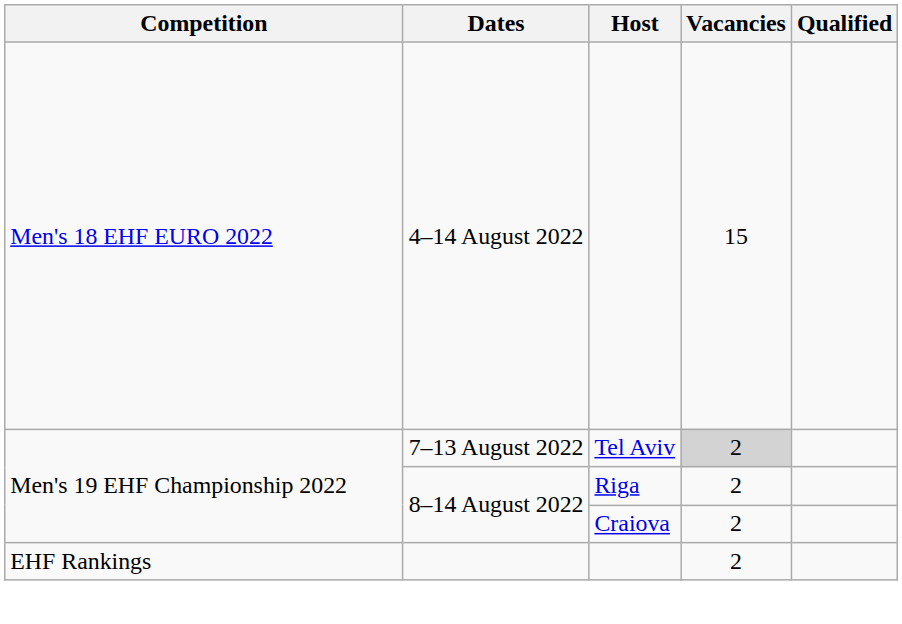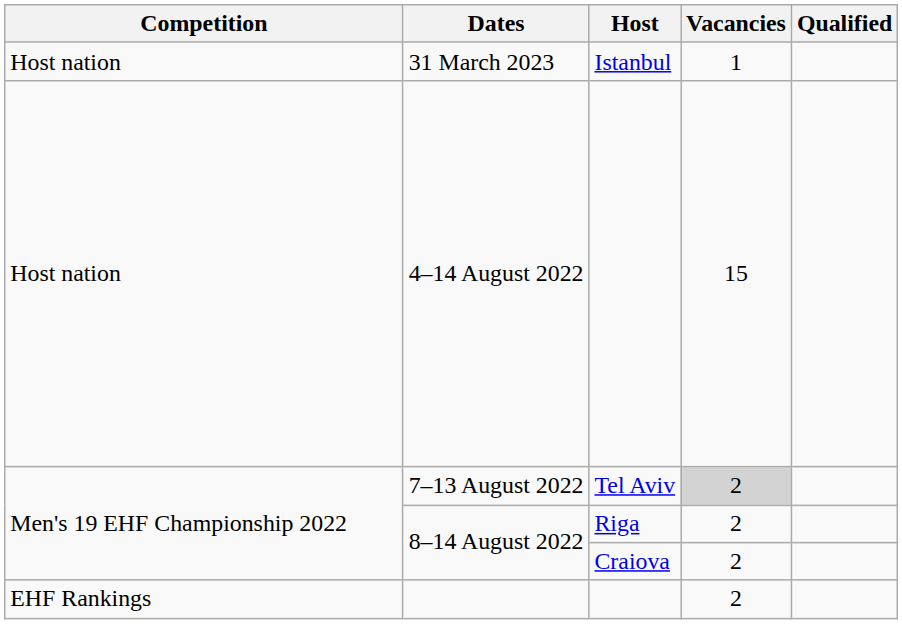+ row: Host nation | 31 March 2023 | Istanbul | 1
4–14 August 2022 | Competition: Men's 18 EHF EURO 2022 -> Host nation
